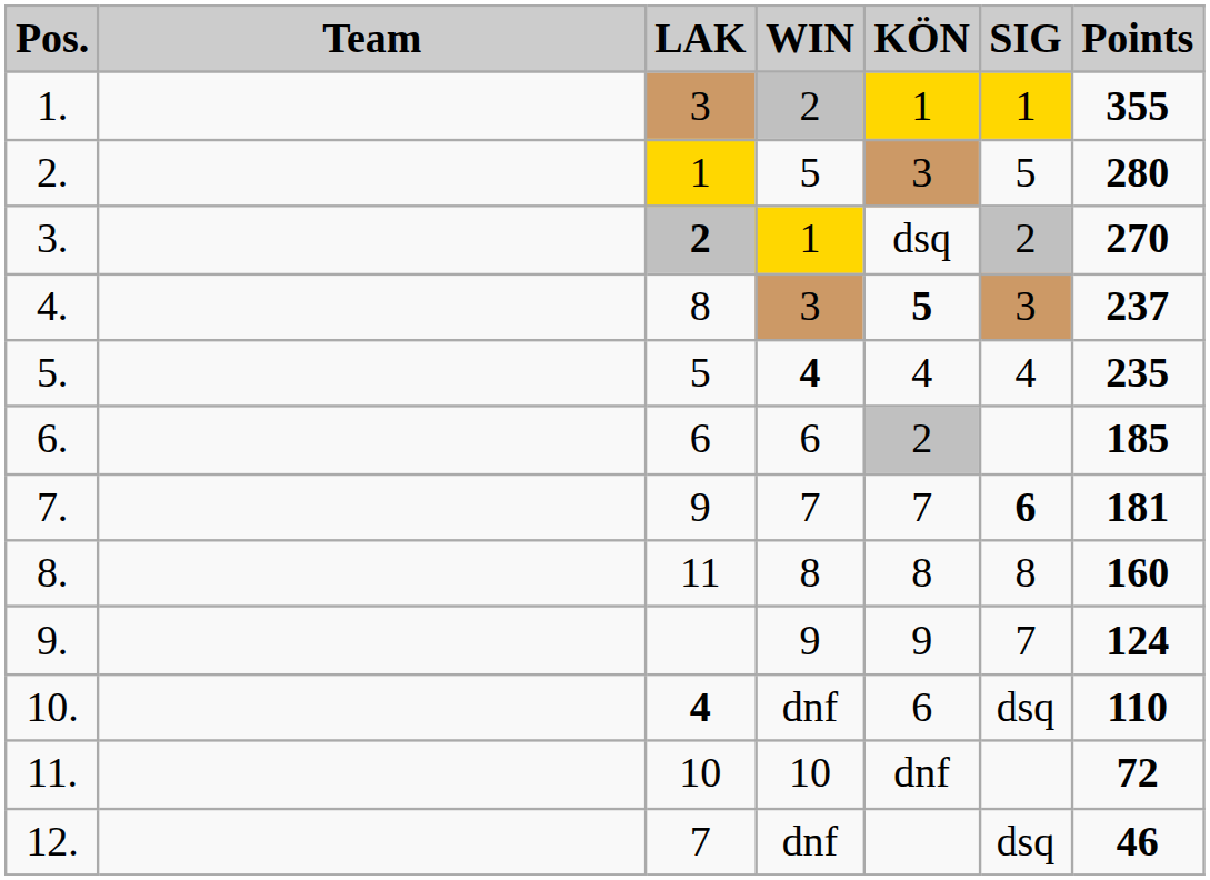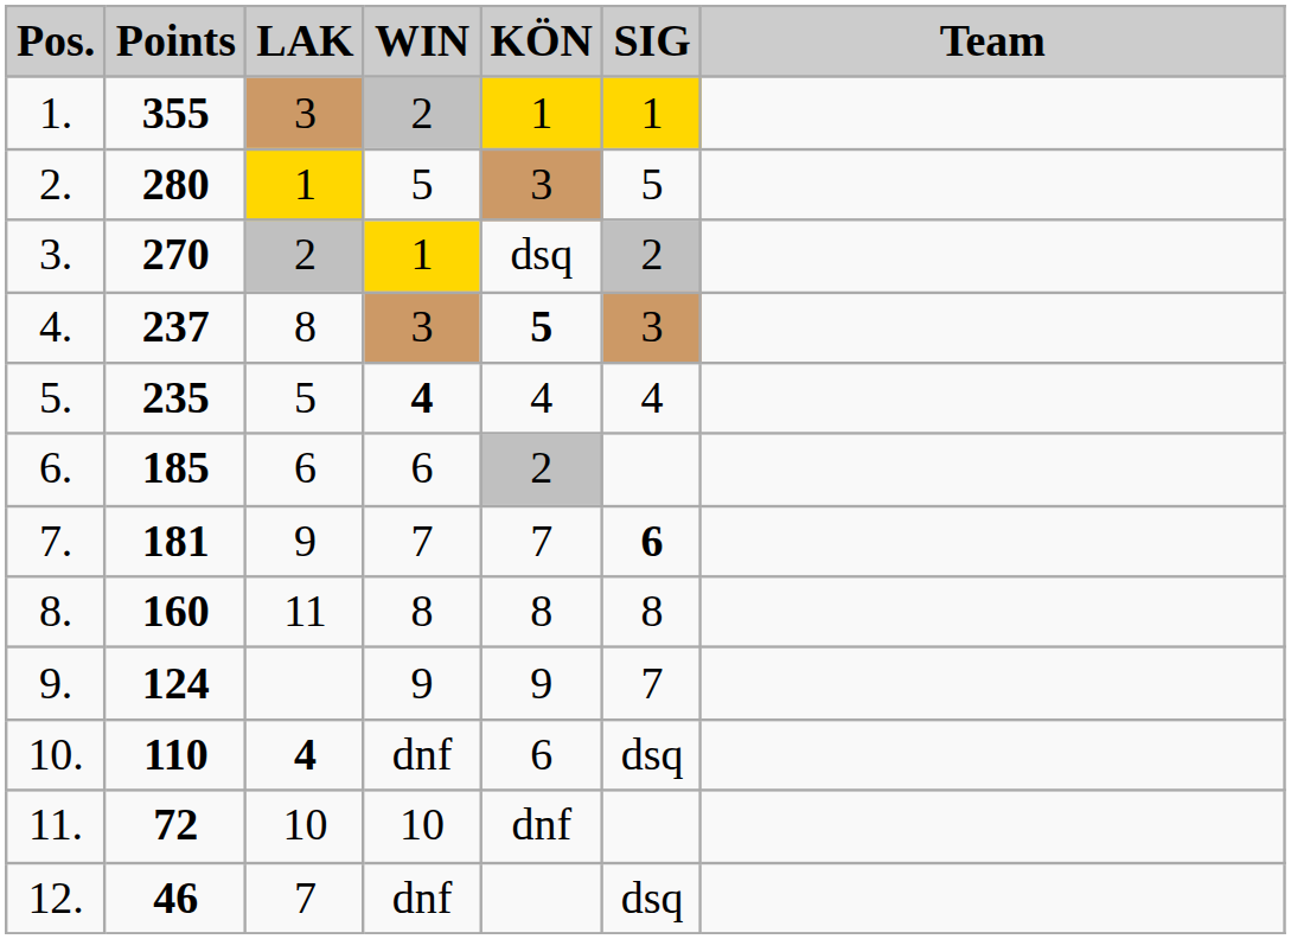columns swapped: Team <-> Points
3. | LAK: bold -> normal
